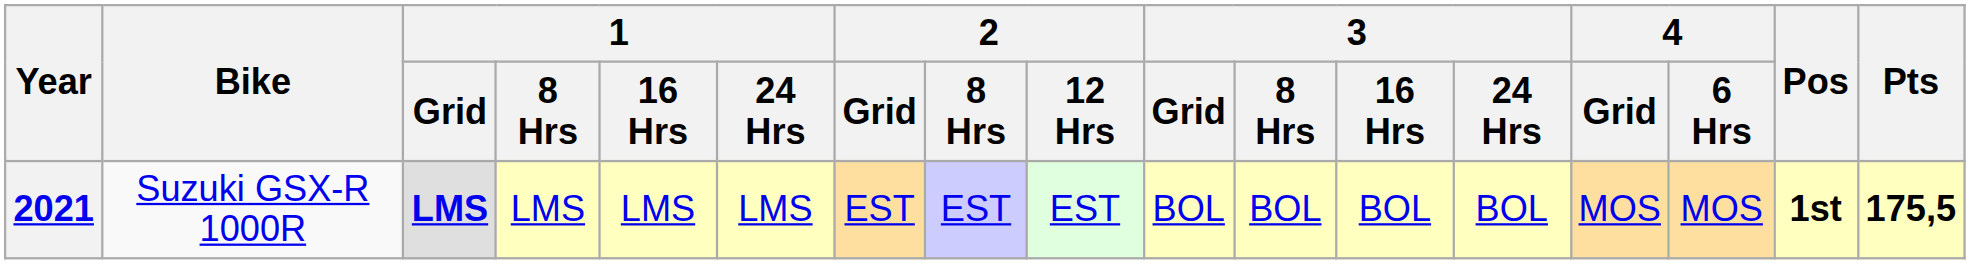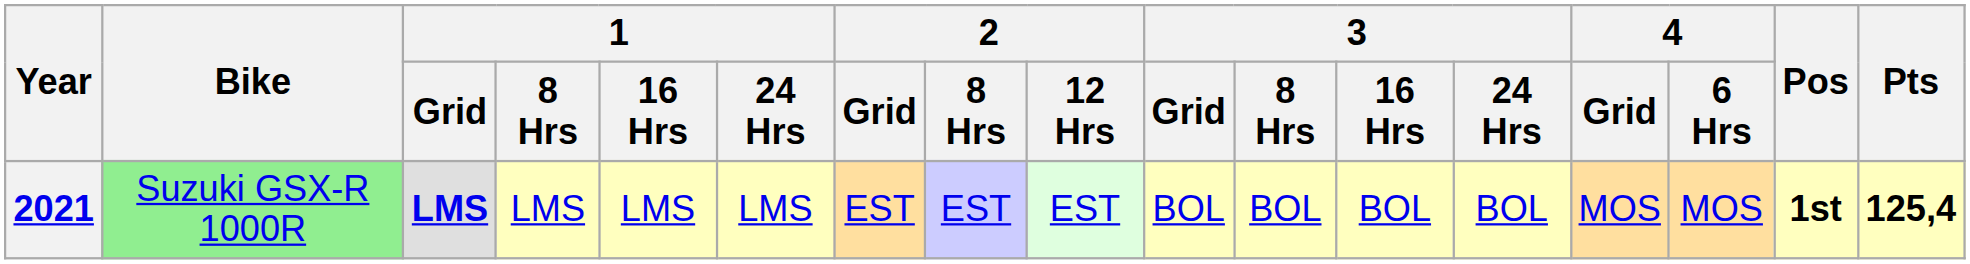2021 | Bike: no background -> lightgreen background
2021 | Pts: 175,5 -> 125,4
